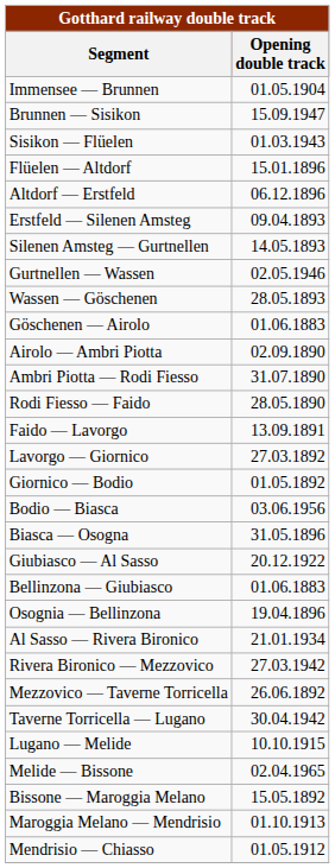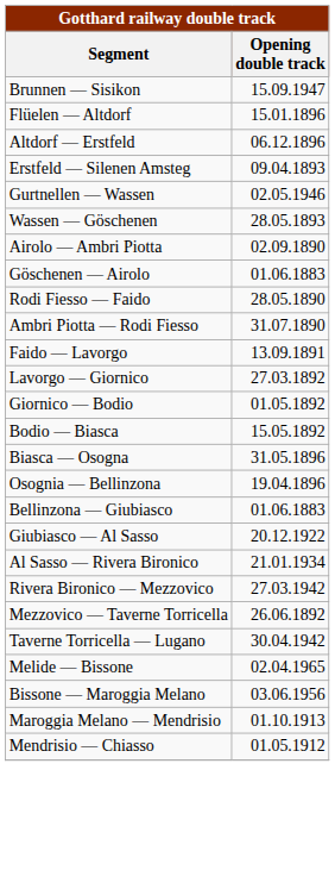- row: Immensee — Brunnen | 01.05.1904
- row: Sisikon — Flüelen | 01.03.1943
- row: Silenen Amsteg — Gurtnellen | 14.05.1893
rows swapped: Göschenen — Airolo <-> Airolo — Ambri Piotta
rows swapped: Ambri Piotta — Rodi Fiesso <-> Rodi Fiesso — Faido
Bodio — Biasca | Opening double track: 03.06.1956 -> 15.05.1892
rows swapped: Osognia — Bellinzona <-> Giubiasco — Al Sasso
- row: Lugano — Melide | 10.10.1915
Bissone — Maroggia Melano | Opening double track: 15.05.1892 -> 03.06.1956
